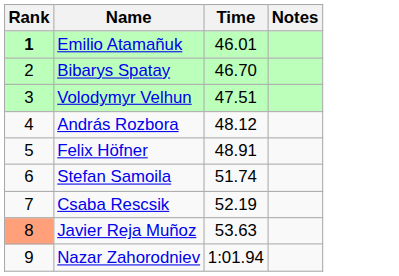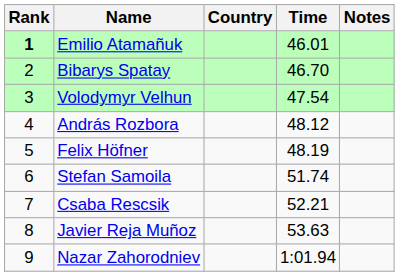+ column: Country
Volodymyr Velhun | Time: 47.51 -> 47.54
Felix Höfner | Time: 48.91 -> 48.19
Csaba Rescsik | Time: 52.19 -> 52.21
Javier Reja Muñoz | Rank: lightsalmon background -> no background
